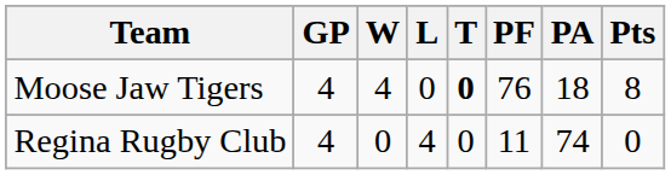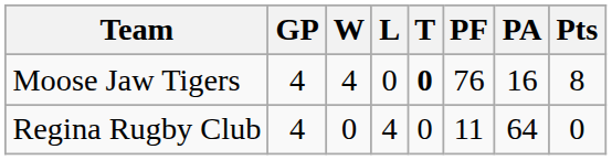Moose Jaw Tigers | PA: 18 -> 16
Regina Rugby Club | PA: 74 -> 64
